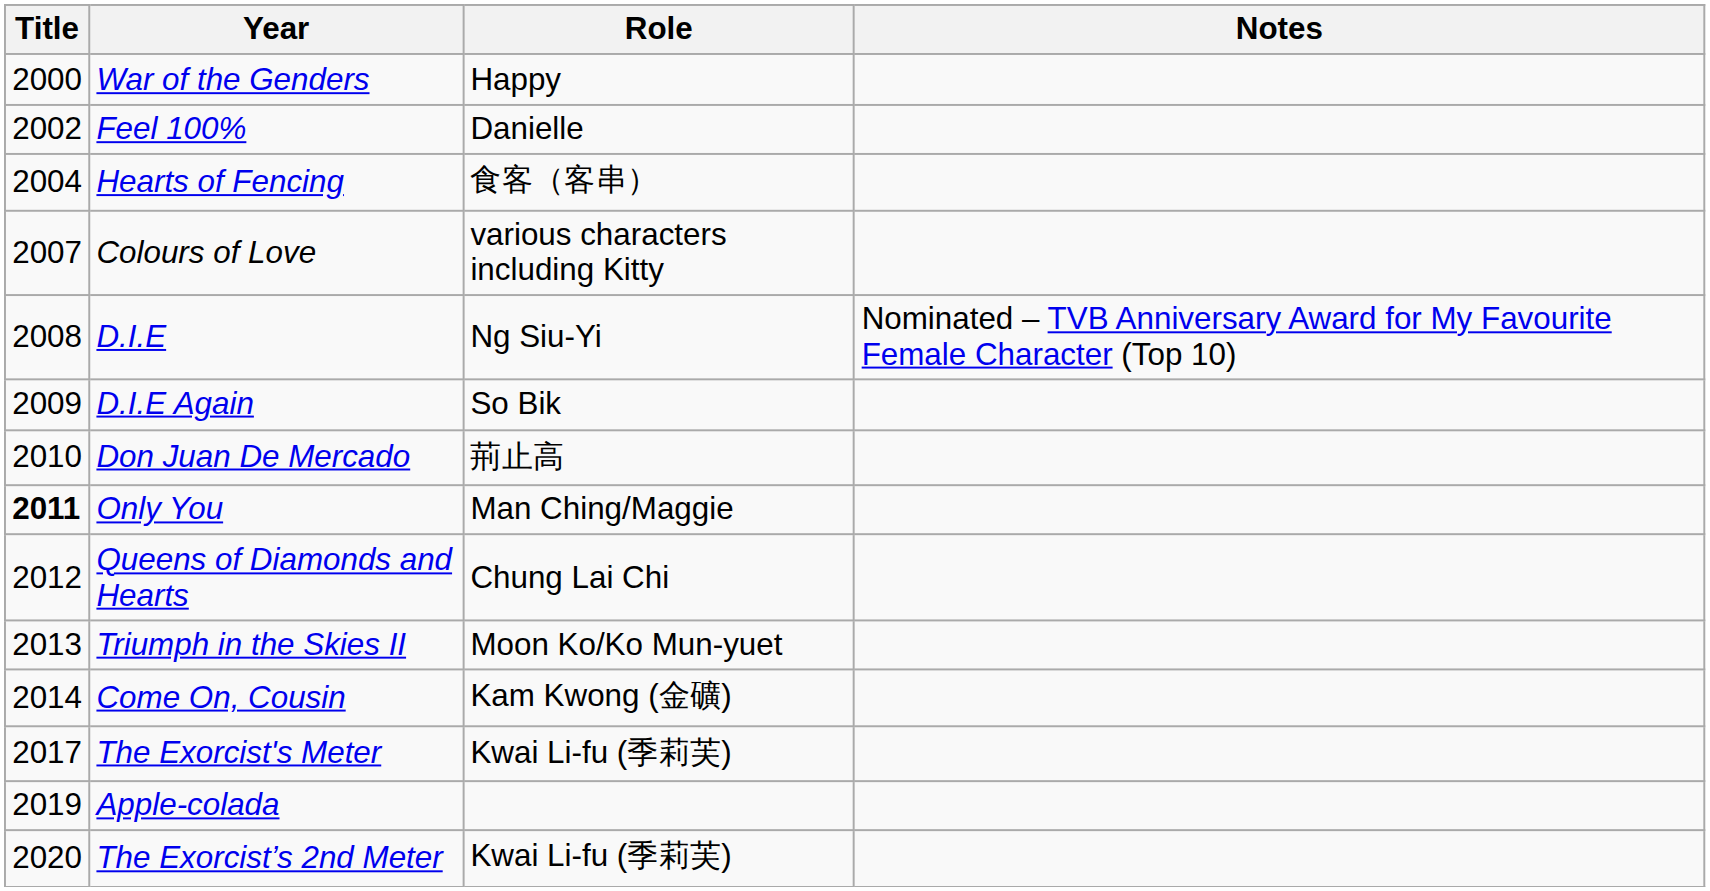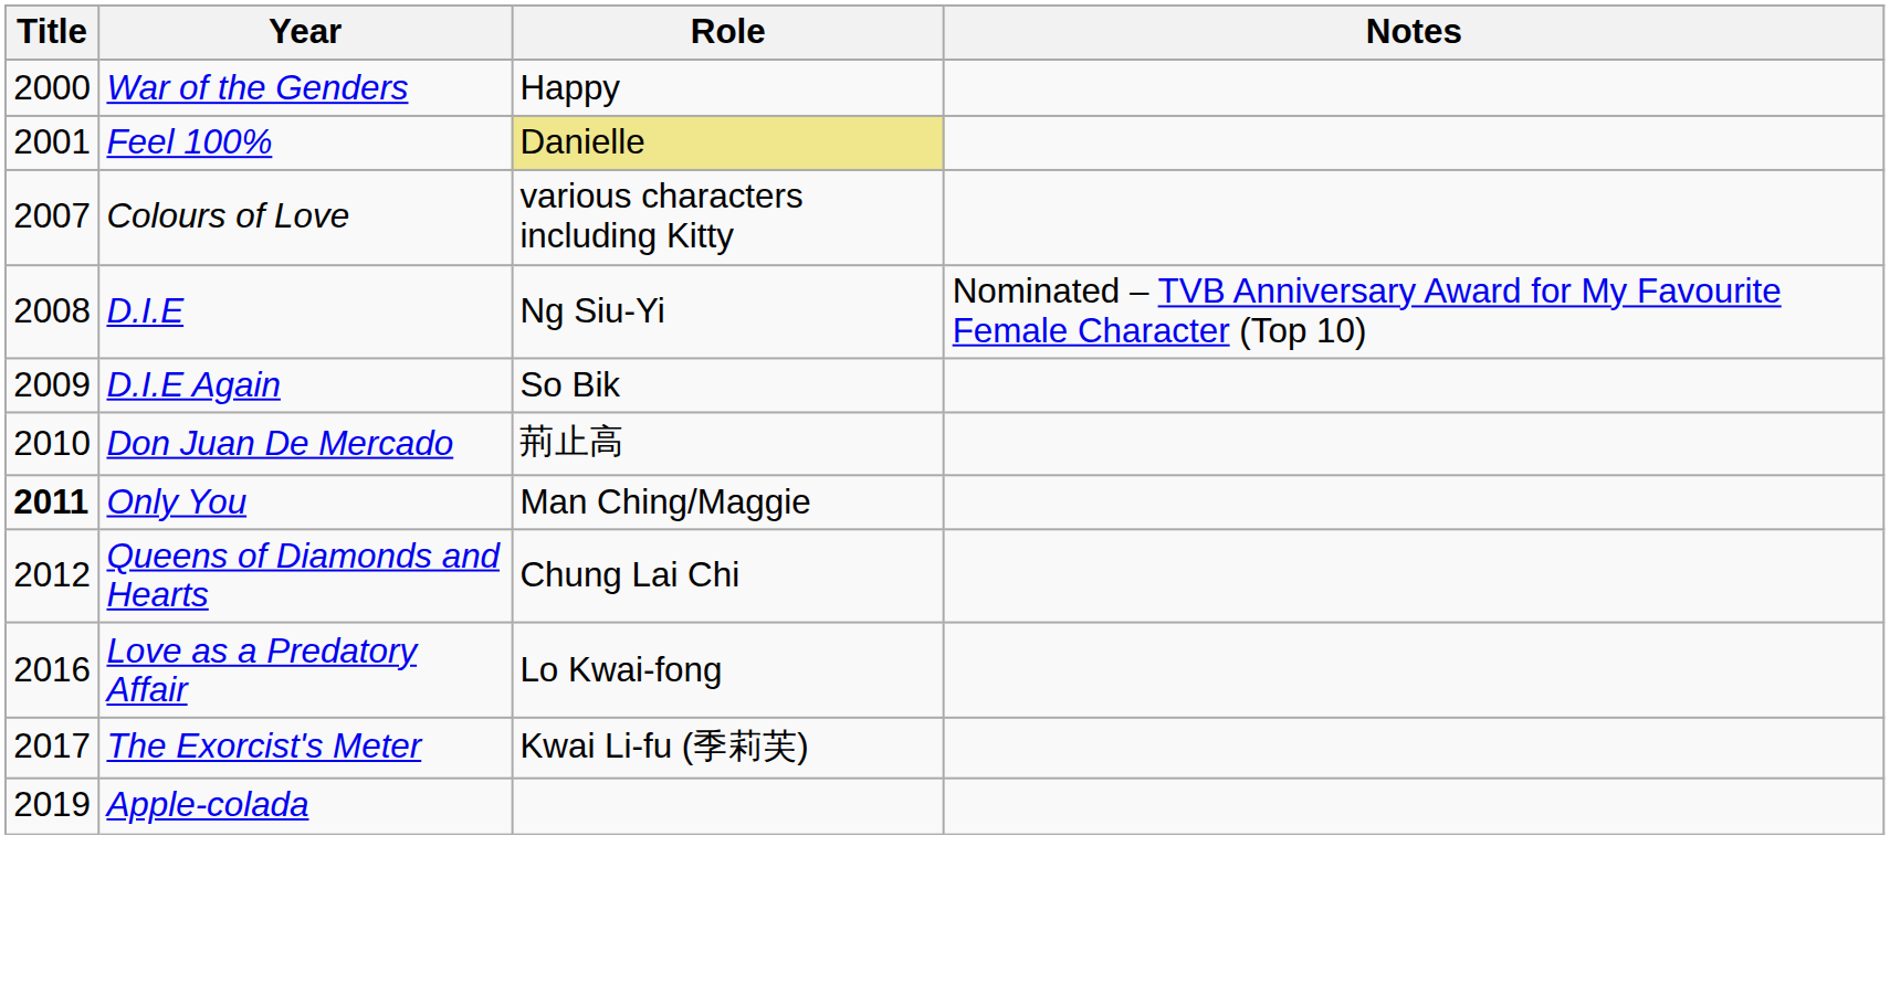Feel 100% | Title: 2002 -> 2001
Feel 100% | Role: no background -> khaki background
- row: 2004 | Hearts of Fencing | 食客（客串）
- row: 2013 | Triumph in the Skies II | Moon Ko/Ko Mun-yuet
- row: 2014 | Come On, Cousin | Kam Kwong (金礦)
+ row: 2016 | Love as a Predatory Affair | Lo Kwai-fong
- row: 2020 | The Exorcist’s 2nd Meter | Kwai Li-fu (季莉芙)
